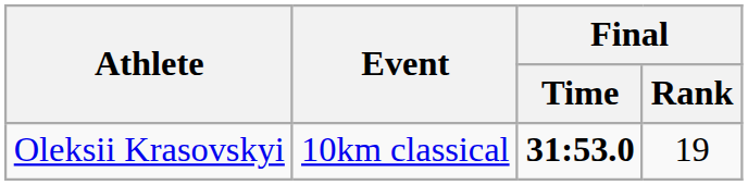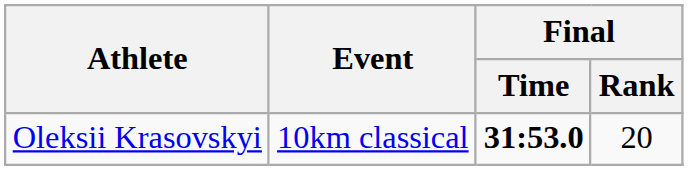Oleksii Krasovskyi | Final / Rank: 19 -> 20
